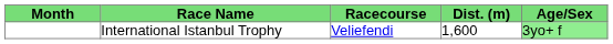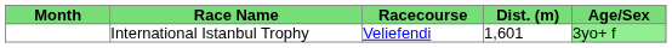International Istanbul Trophy | Dist. (m): 1,600 -> 1,601
